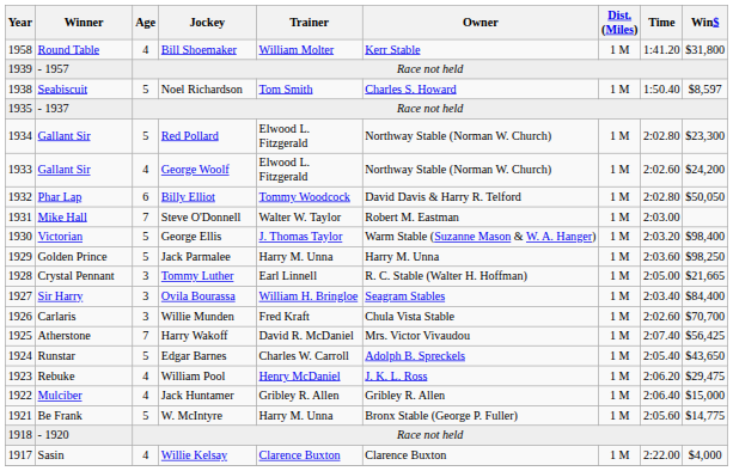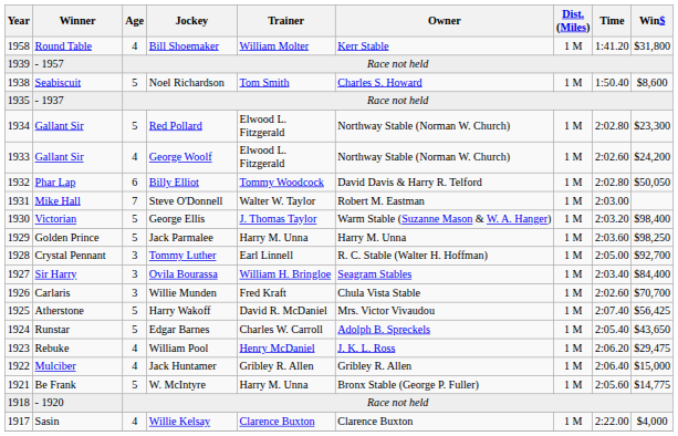Seabiscuit | Win$: $8,597 -> $8,600
Crystal Pennant | Win$: $21,665 -> $92,700
Atherstone | Age: 7 -> 5
